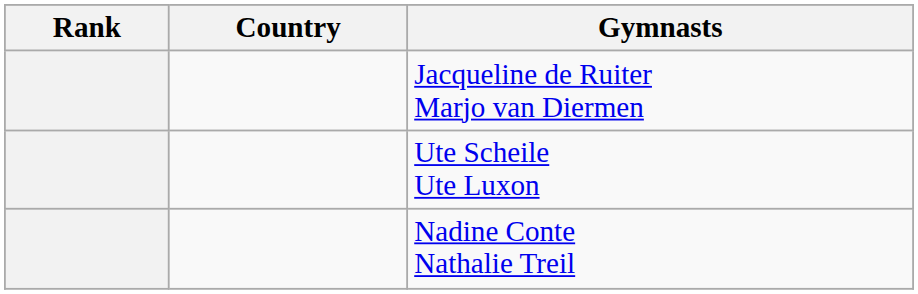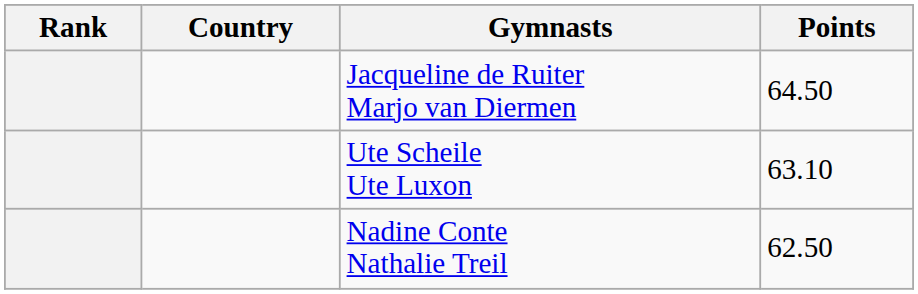+ column: Points | 64.50 | 63.10 | 62.50
